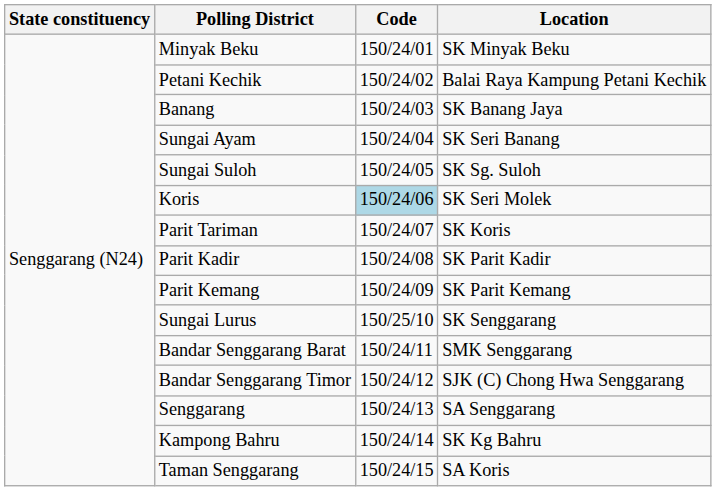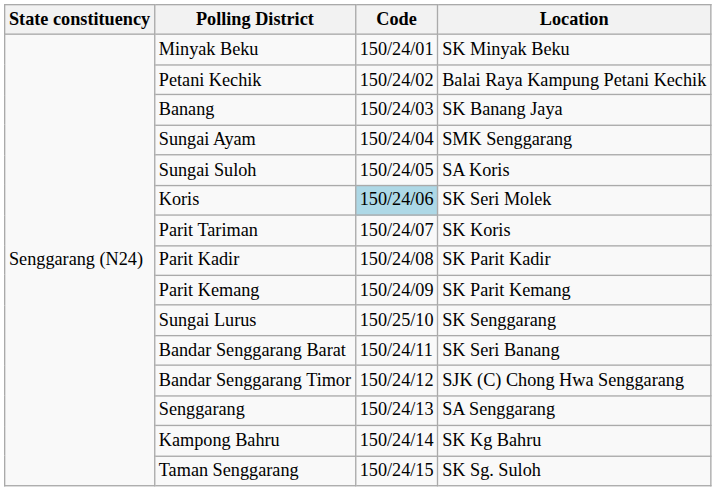Sungai Ayam | Location: SK Seri Banang -> SMK Senggarang
Sungai Suloh | Location: SK Sg. Suloh -> SA Koris
Bandar Senggarang Barat | Location: SMK Senggarang -> SK Seri Banang
Taman Senggarang | Location: SA Koris -> SK Sg. Suloh
